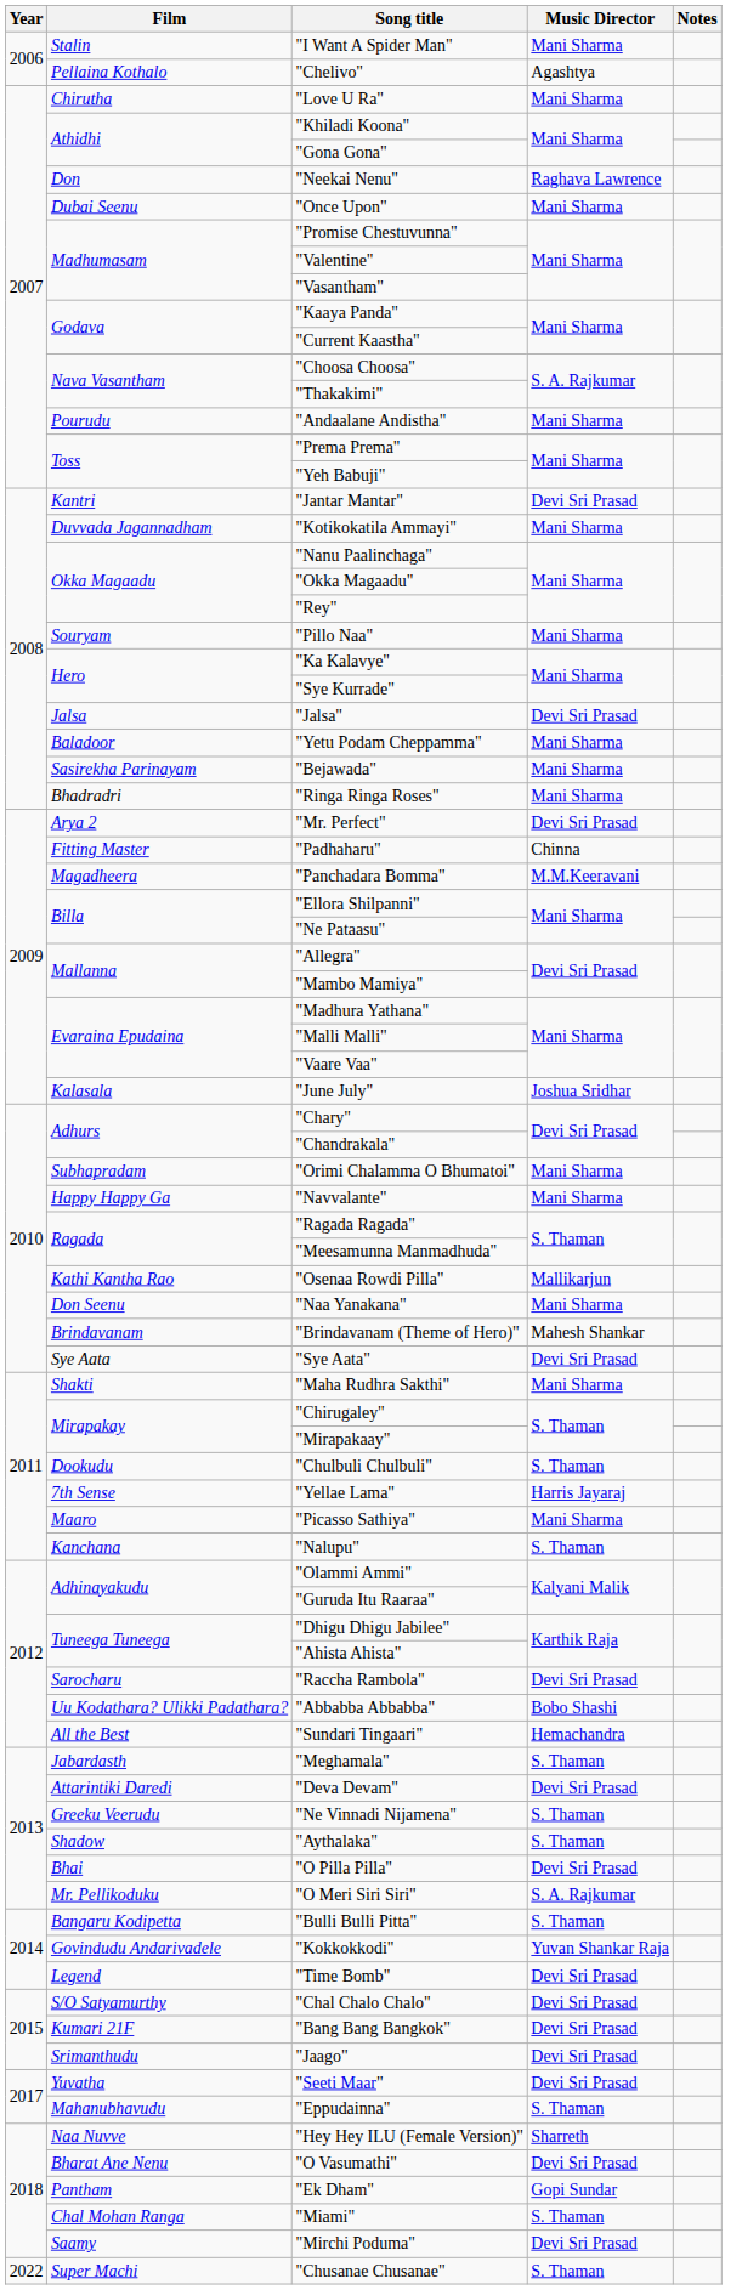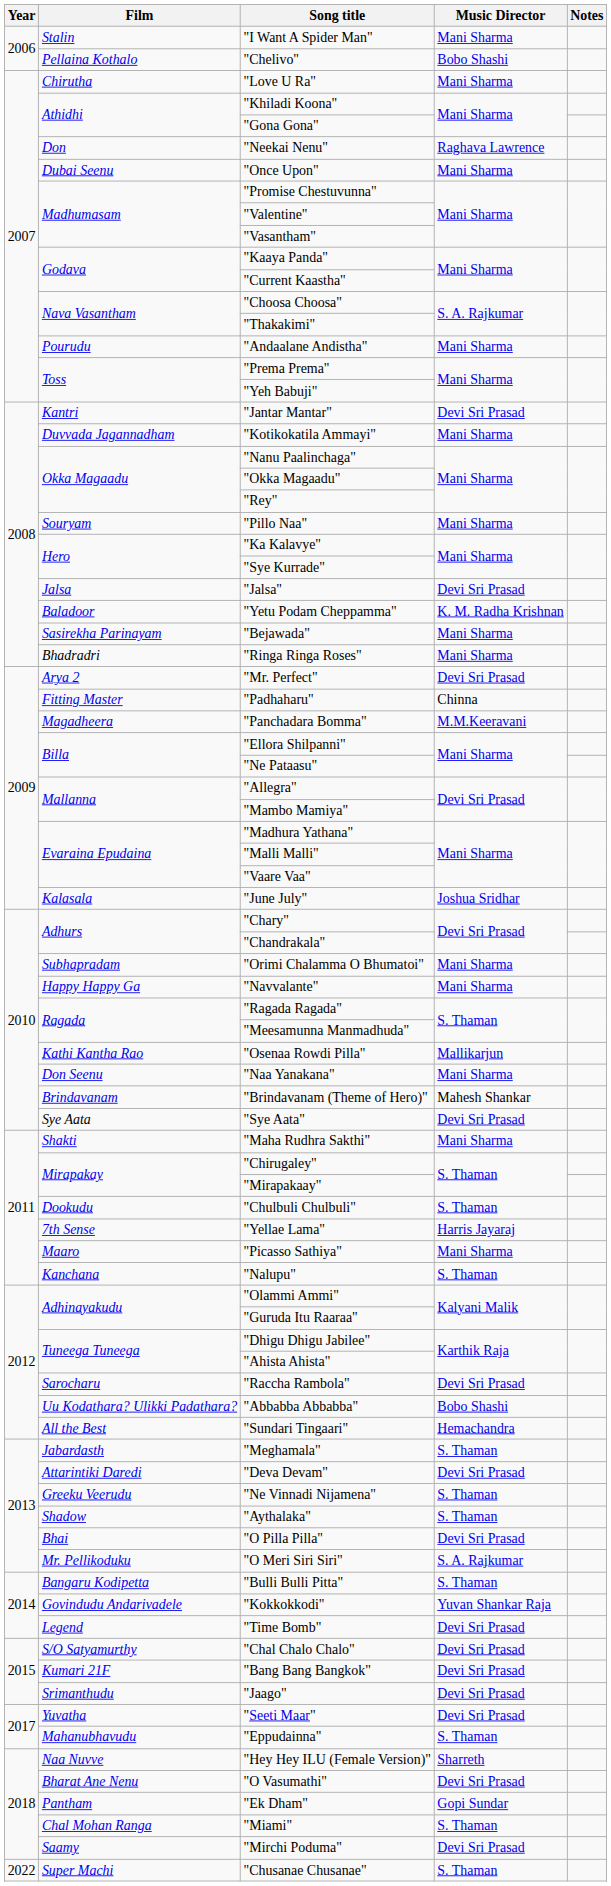"Chelivo" | Music Director: Agashtya -> Bobo Shashi
"Yetu Podam Cheppamma" | Music Director: Mani Sharma -> K. M. Radha Krishnan
